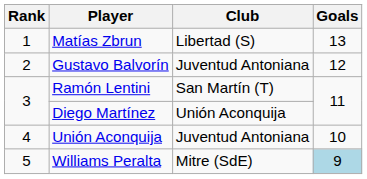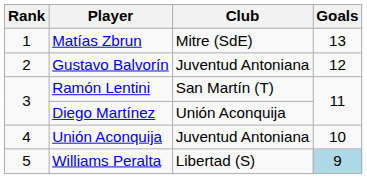Matías Zbrun | Club: Libertad (S) -> Mitre (SdE)
Williams Peralta | Club: Mitre (SdE) -> Libertad (S)
